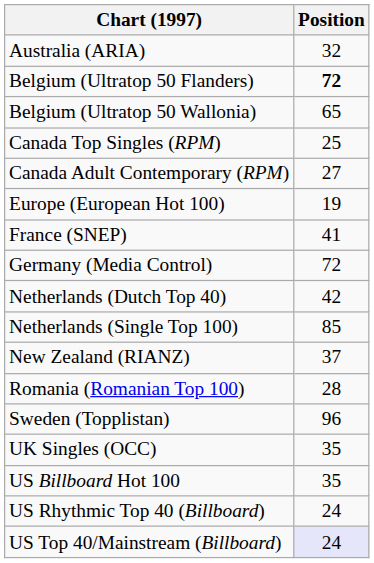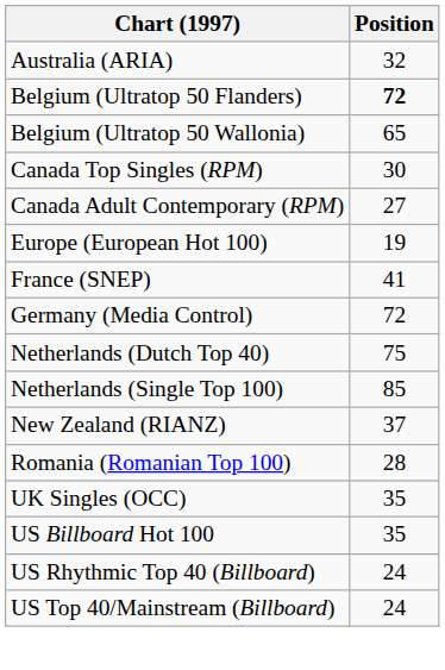Canada Top Singles (RPM) | Position: 25 -> 30
Netherlands (Dutch Top 40) | Position: 42 -> 75
- row: Sweden (Topplistan) | 96
US Top 40/Mainstream (Billboard) | Position: lavender background -> no background
